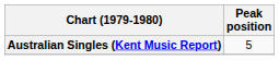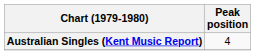Australian Singles (Kent Music Report) | Peak position: 5 -> 4
